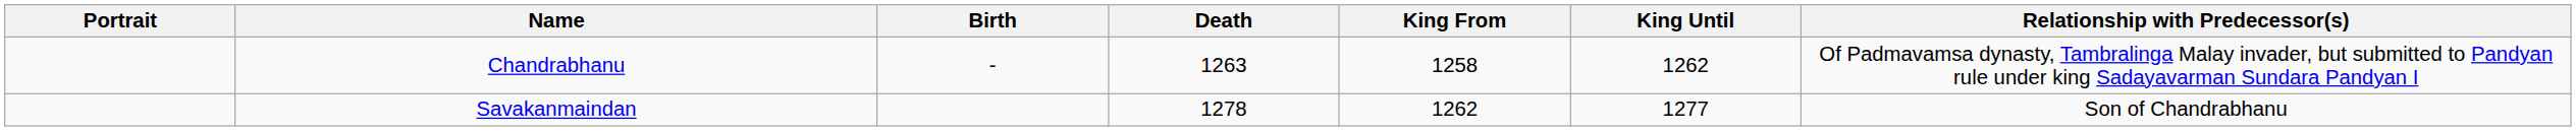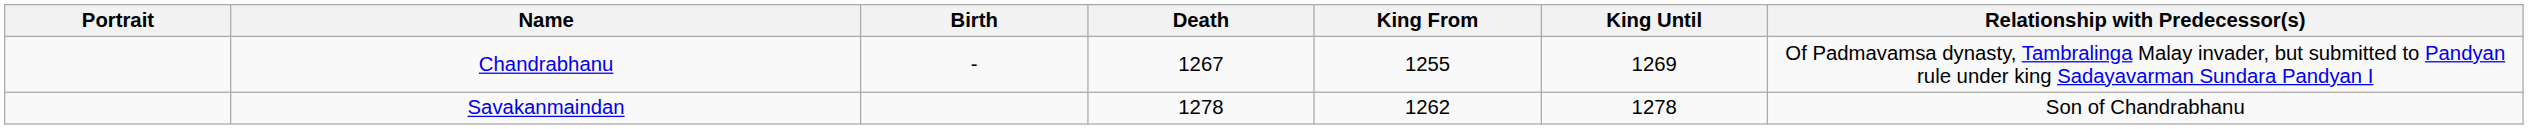Chandrabhanu | Death: 1263 -> 1267
Chandrabhanu | King From: 1258 -> 1255
Chandrabhanu | King Until: 1262 -> 1269
Savakanmaindan | King Until: 1277 -> 1278
